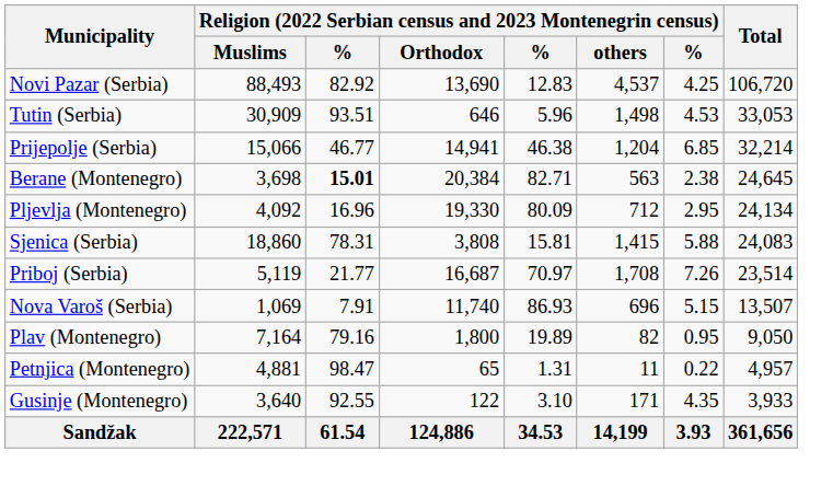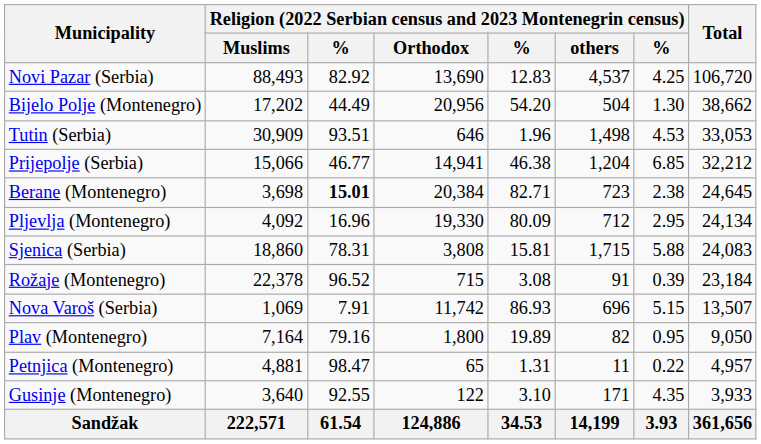+ row: Bijelo Polje (Montenegro) | 17,202 | 44.49 | 20,956 | 54.20 | 504 | 1.30 | 38,662
Tutin (Serbia) | column 5: 5.96 -> 1.96
Prijepolje (Serbia) | Total: 32,214 -> 32,212
Berane (Montenegro) | column 6: 563 -> 723
Sjenica (Serbia) | column 6: 1,415 -> 1,715
- row: Priboj (Serbia) | 5,119 | 21.77 | 16,687 | 70.97 | 1,708 | 7.26 | 23,514
+ row: Rožaje (Montenegro) | 22,378 | 96.52 | 715 | 3.08 | 91 | 0.39 | 23,184
Nova Varoš (Serbia) | column 4: 11,740 -> 11,742
